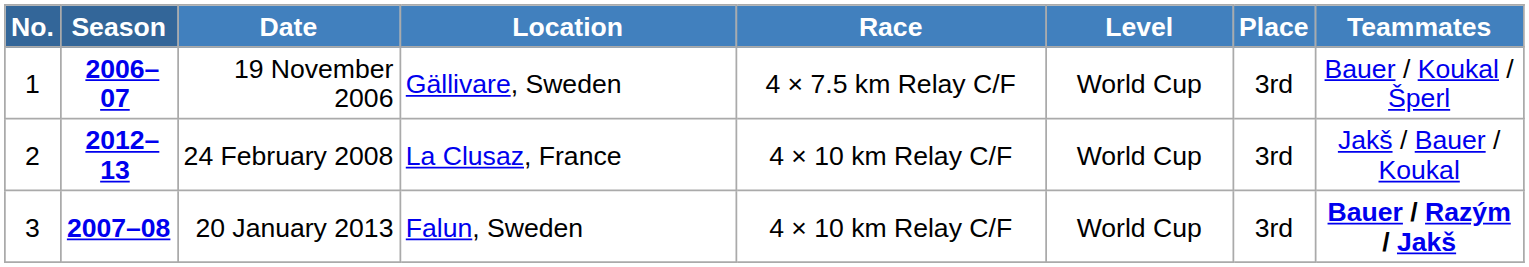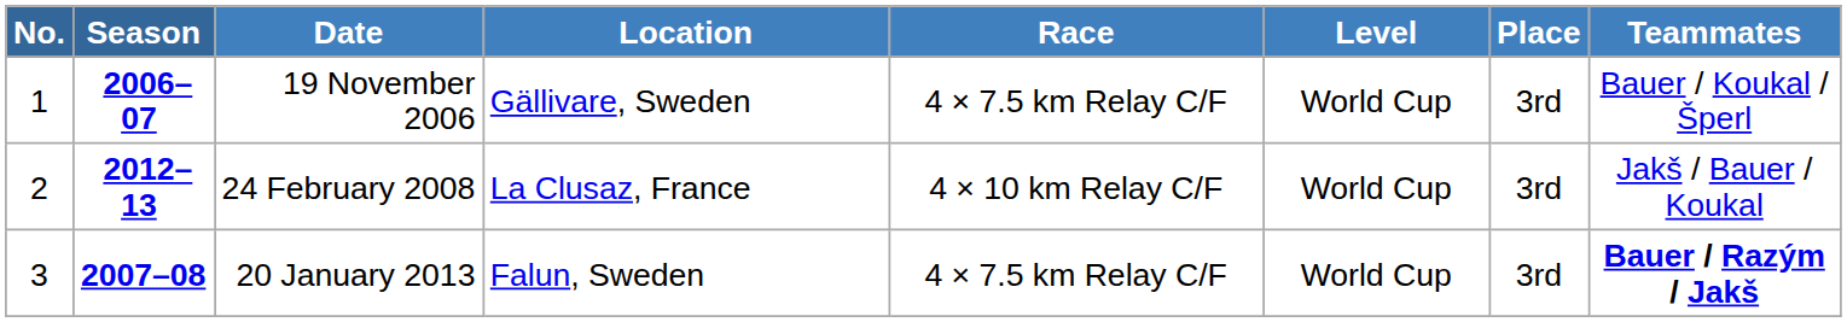20 January 2013 | Race: 4 × 10 km Relay C/F -> 4 × 7.5 km Relay C/F
